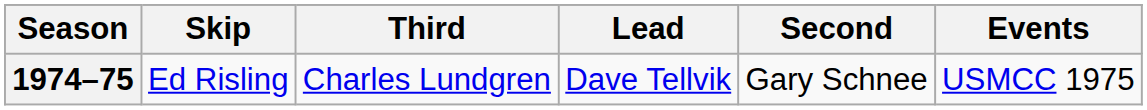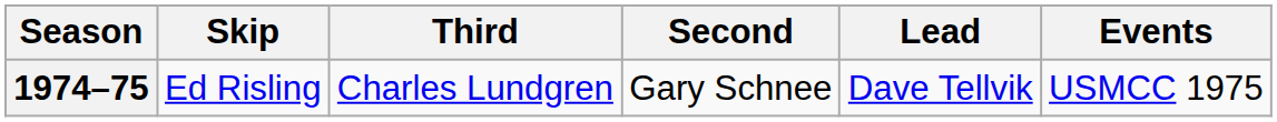columns swapped: Second <-> Lead
